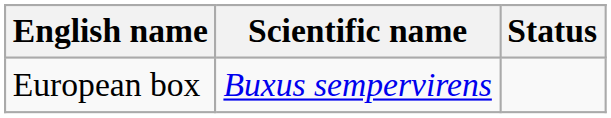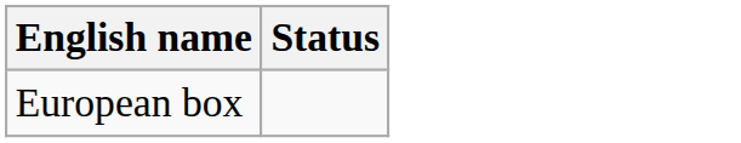- column: Scientific name | Buxus sempervirens
